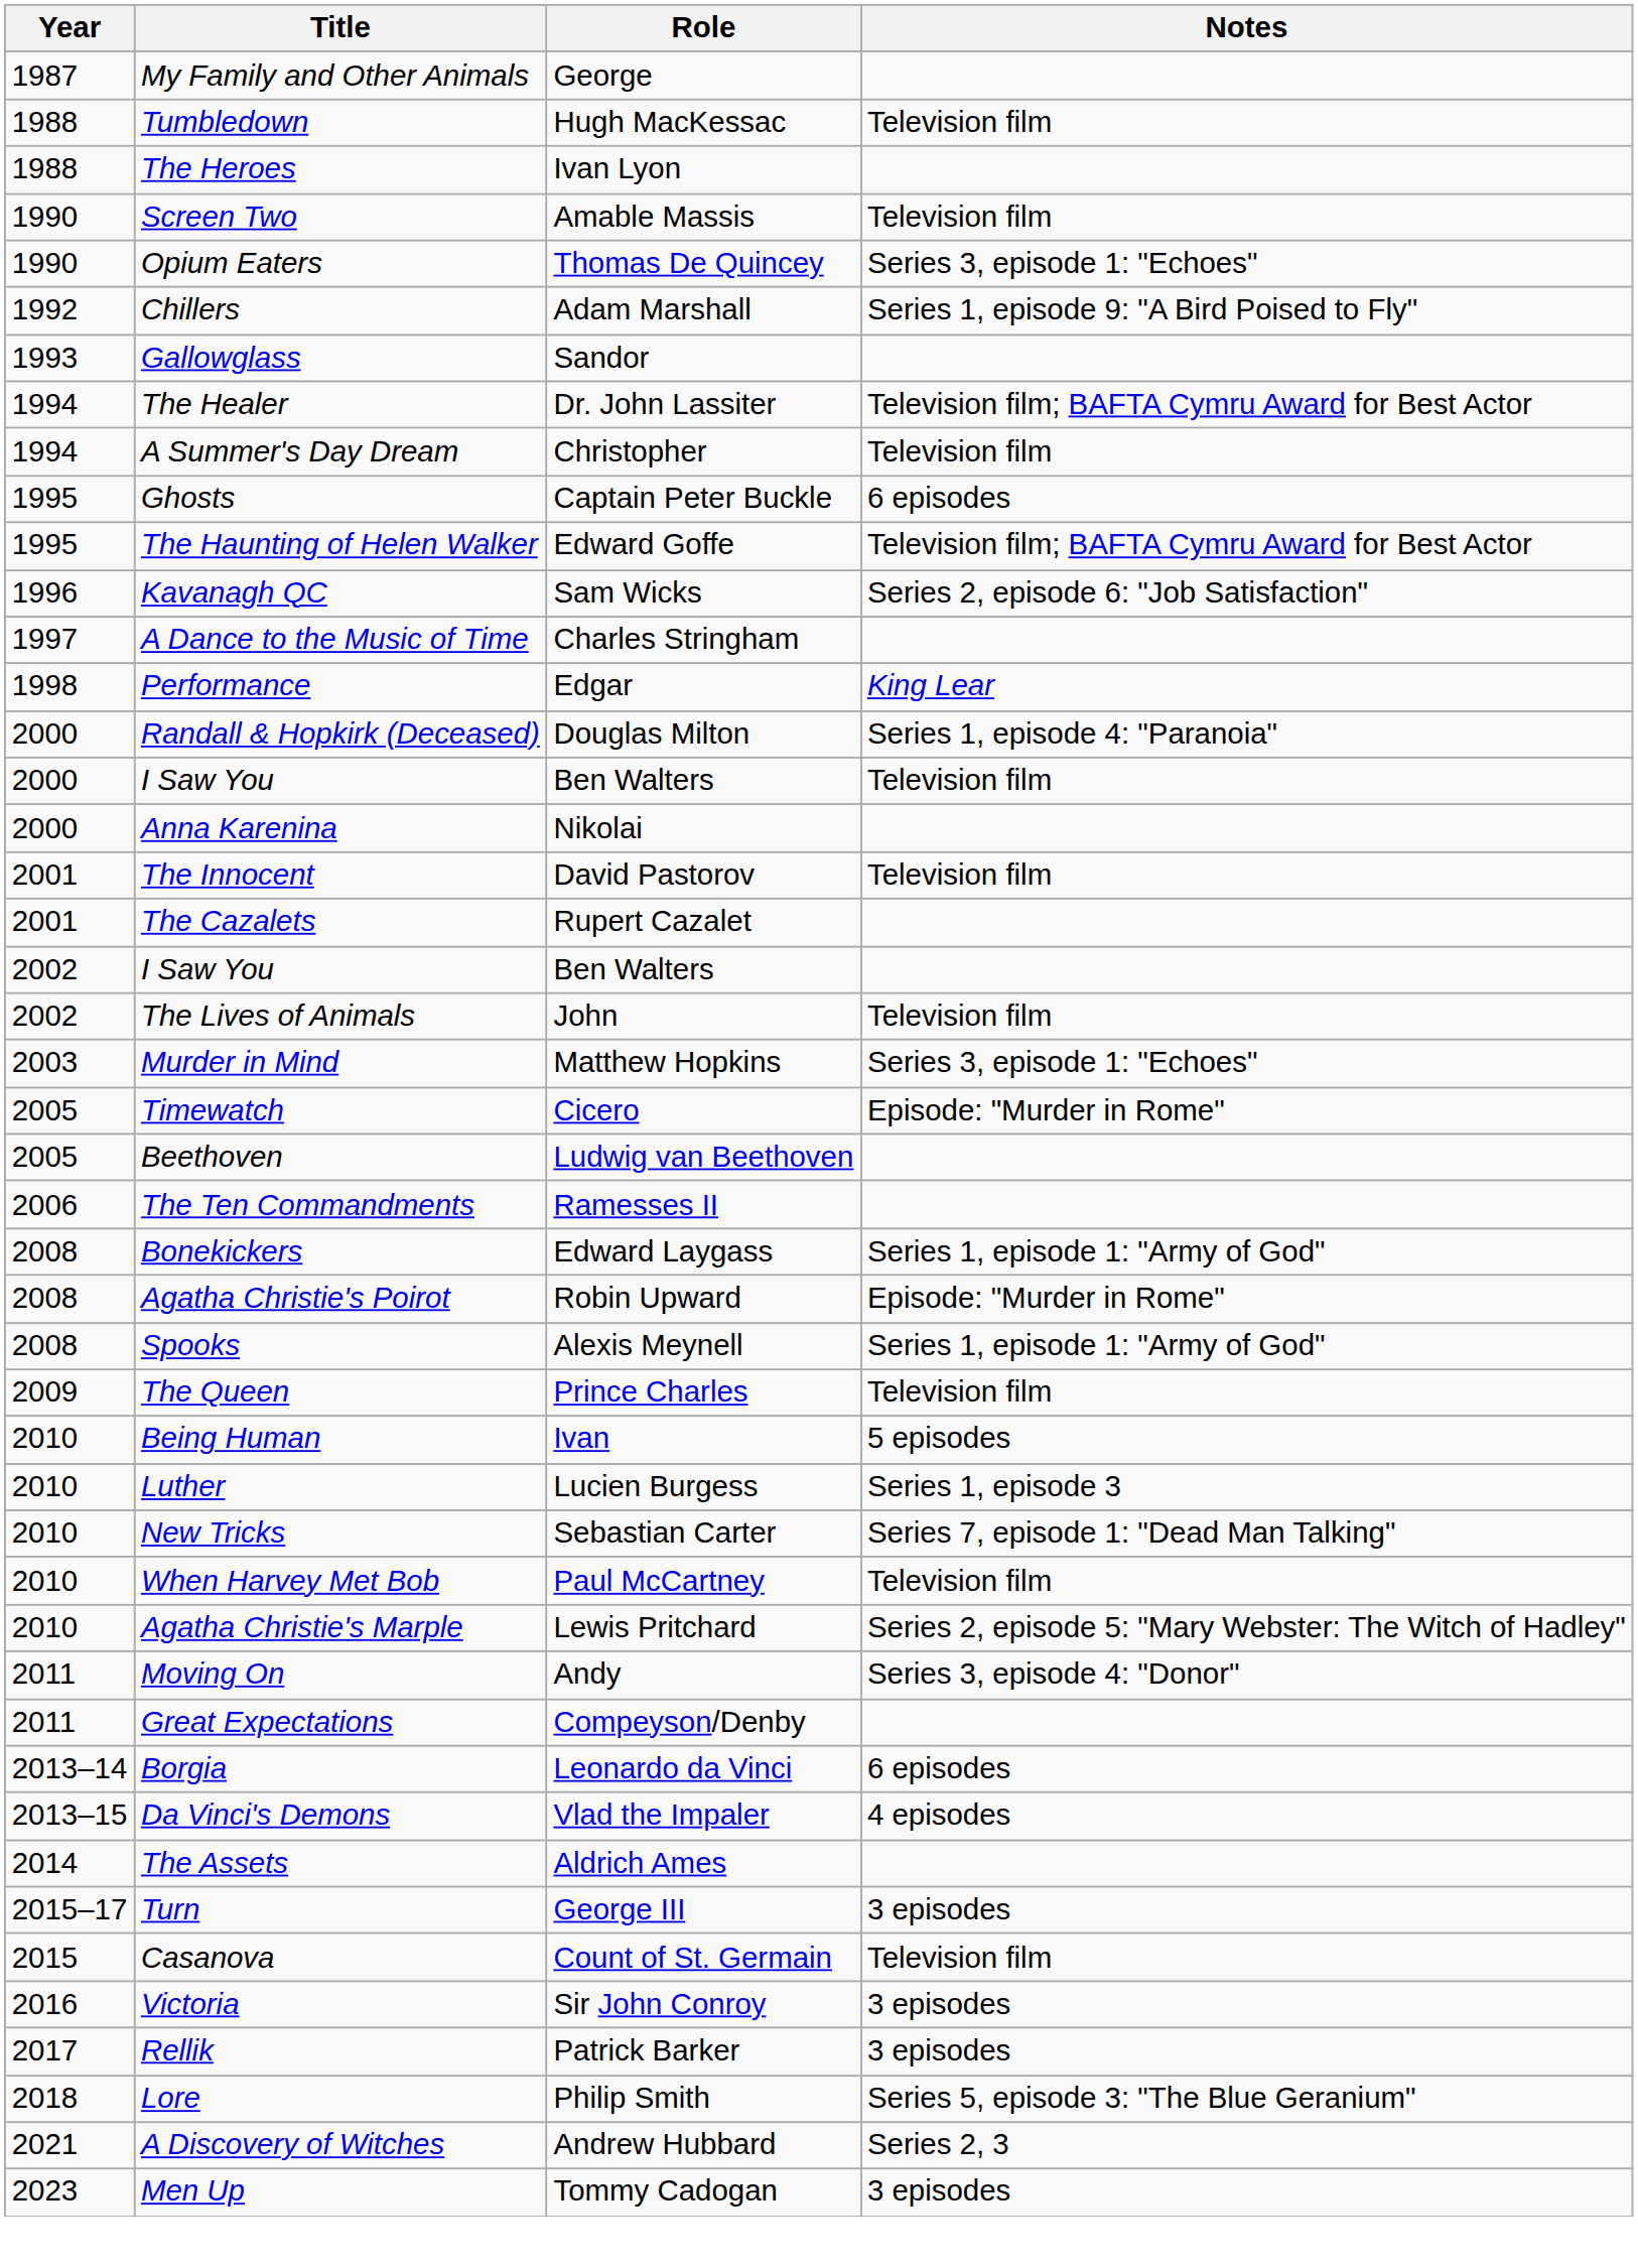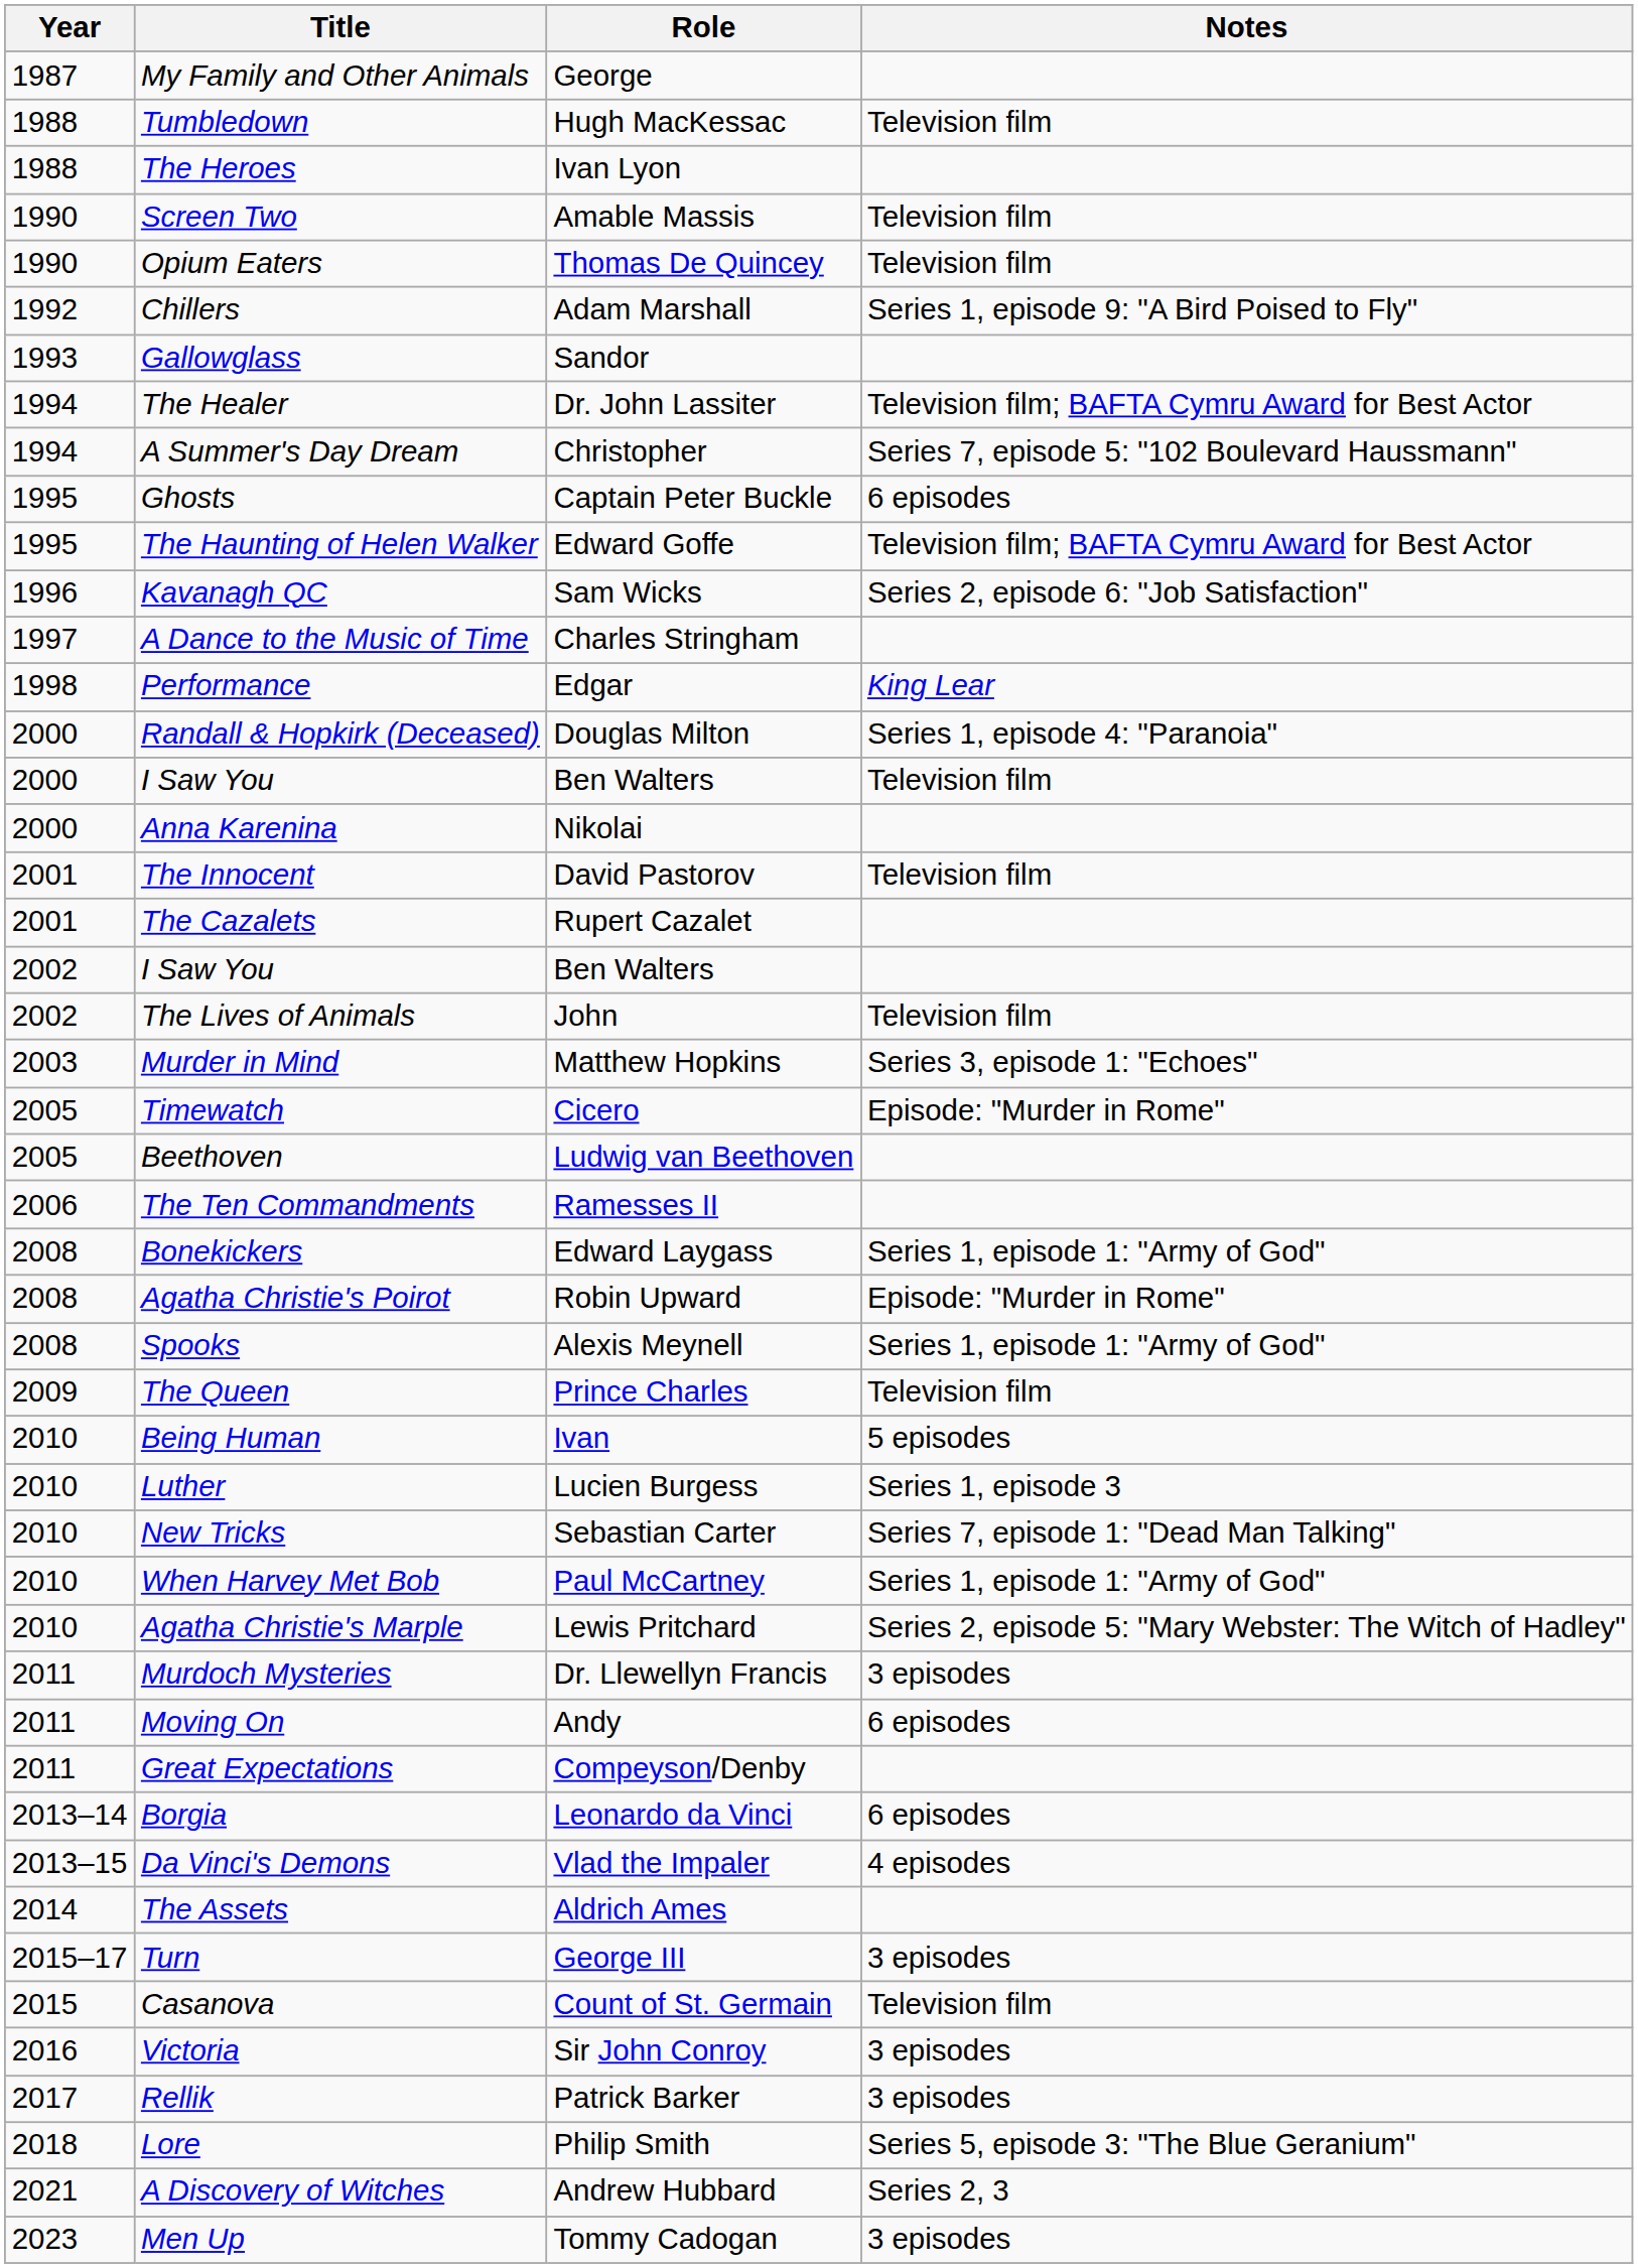Opium Eaters | Notes: Series 3, episode 1: "Echoes" -> Television film
A Summer's Day Dream | Notes: Television film -> Series 7, episode 5: "102 Boulevard Haussmann"
When Harvey Met Bob | Notes: Television film -> Series 1, episode 1: "Army of God"
+ row: 2011 | Murdoch Mysteries | Dr. Llewellyn Francis | 3 episodes
Moving On | Notes: Series 3, episode 4: "Donor" -> 6 episodes
